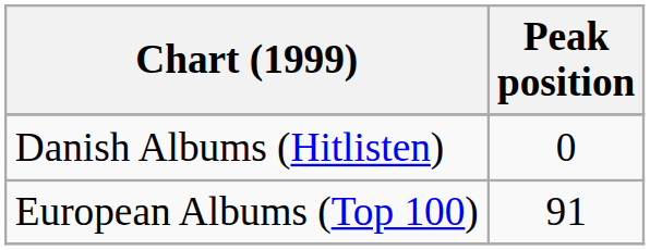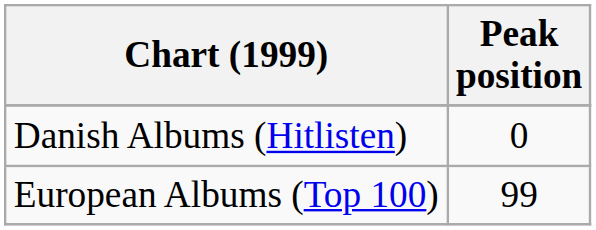European Albums (Top 100) | Peak position: 91 -> 99
